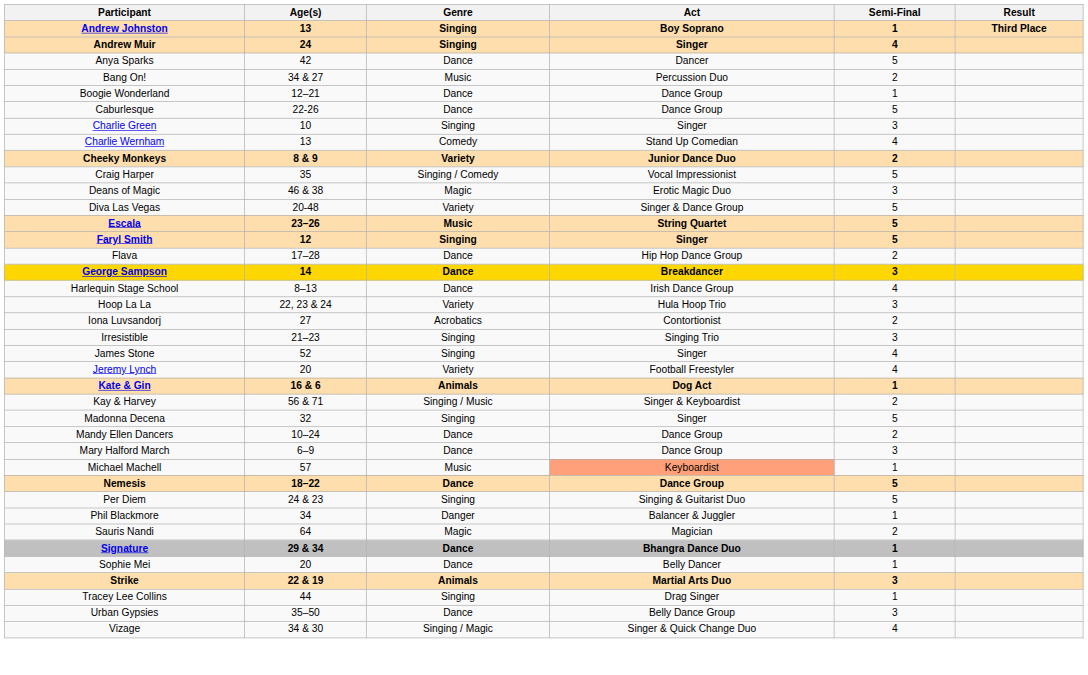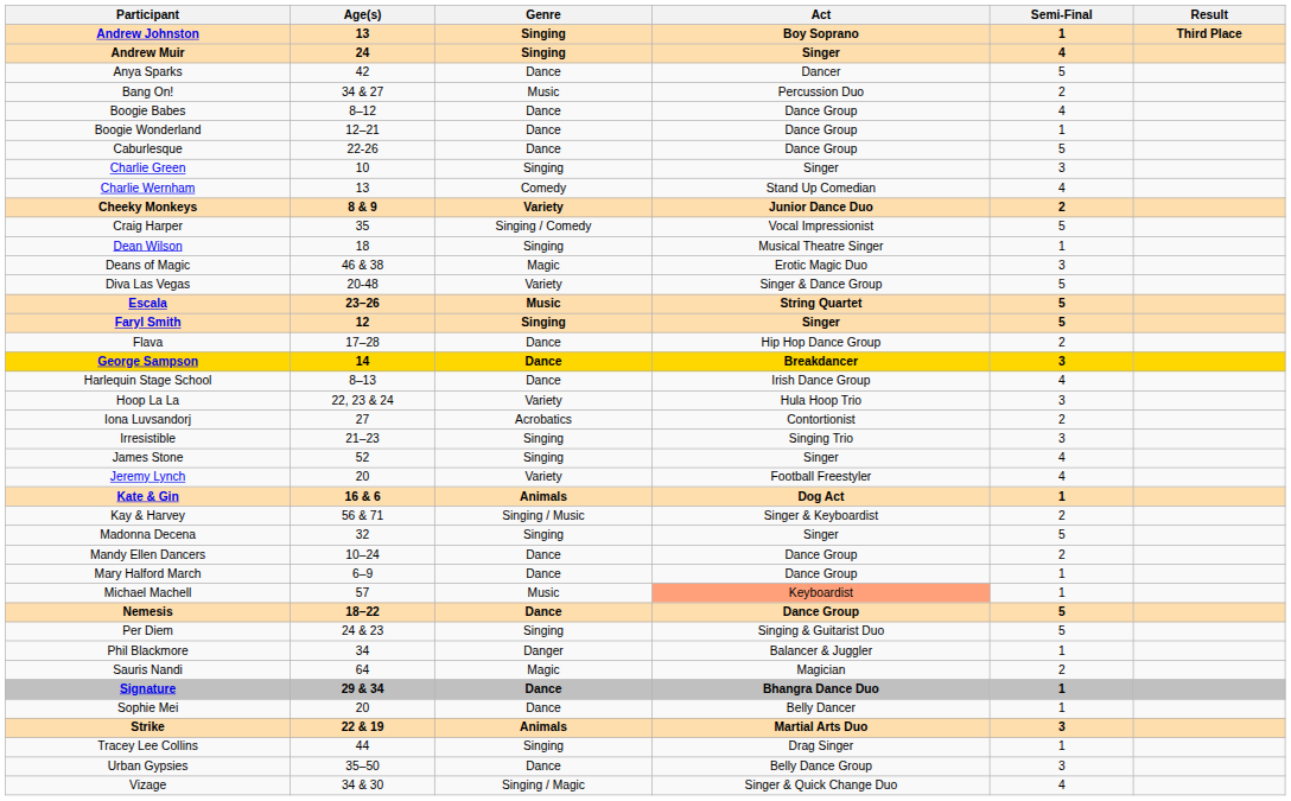+ row: Boogie Babes | 8–12 | Dance | Dance Group | 4
+ row: Dean Wilson | 18 | Singing | Musical Theatre Singer | 1
Mary Halford March | Semi-Final: 3 -> 1
